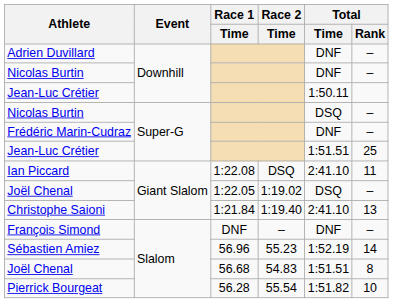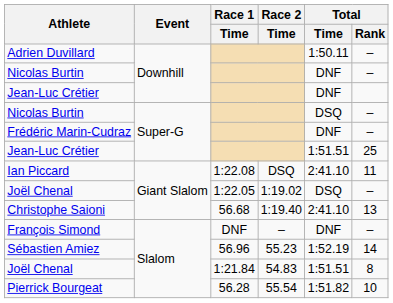Adrien Duvillard | Total / Time: DNF -> 1:50.11
Jean-Luc Crétier / Downhill | Total / Time: 1:50.11 -> DNF
Christophe Saioni | Race 1 / Time: 1:21.84 -> 56.68
Joël Chenal / Slalom | Race 1 / Time: 56.68 -> 1:21.84
